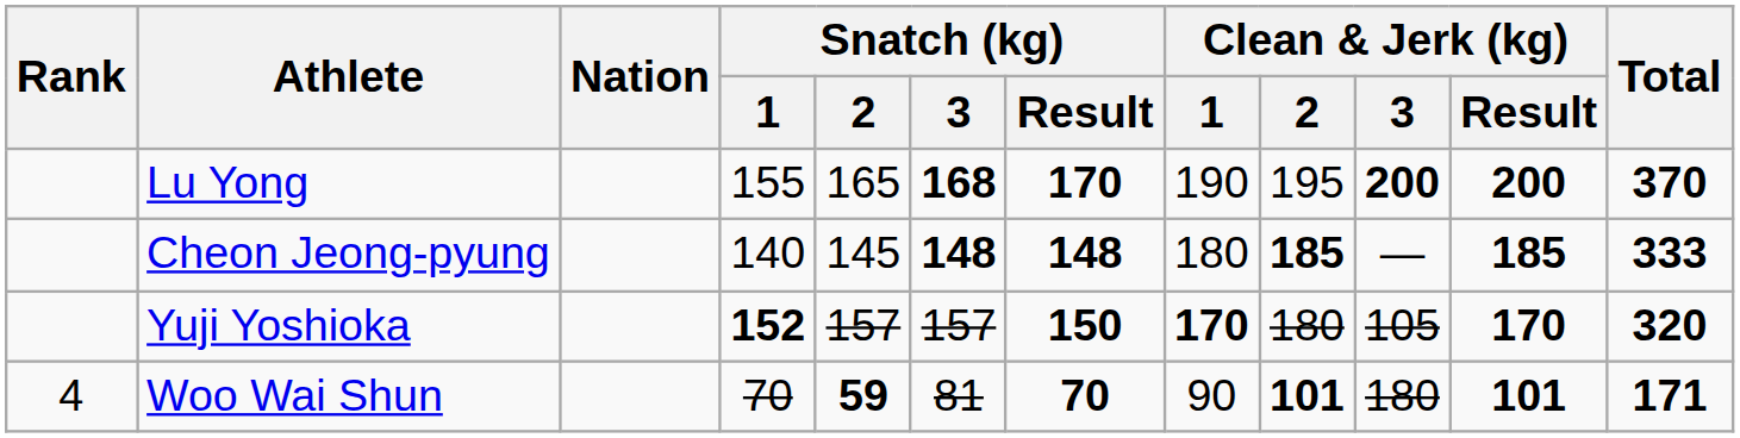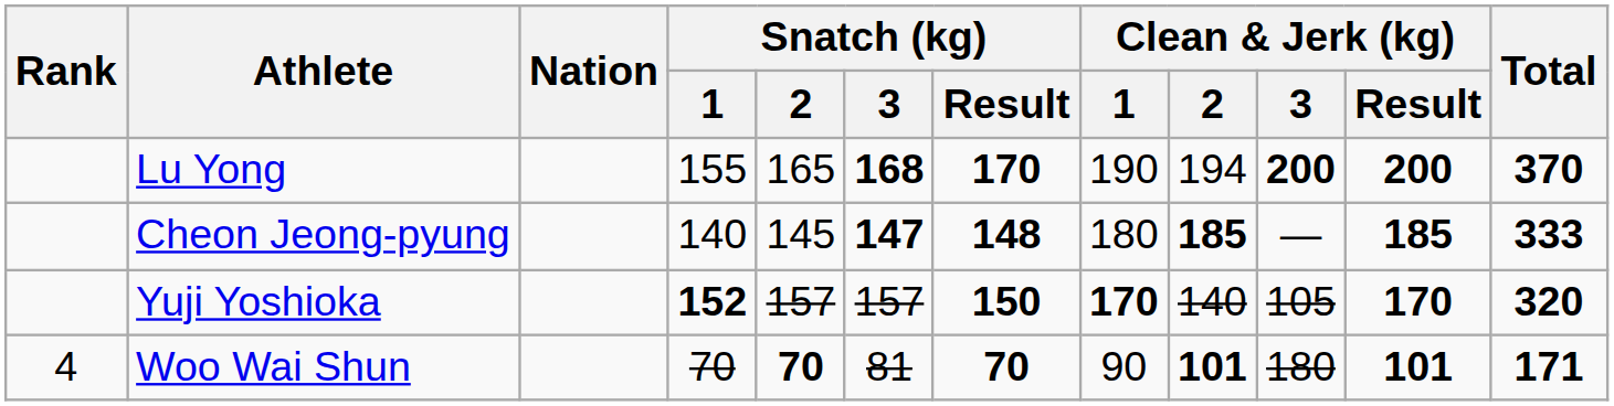Lu Yong | Clean & Jerk (kg) / 2: 195 -> 194
Cheon Jeong-pyung | Snatch (kg) / 3: 148 -> 147
Yuji Yoshioka | Clean & Jerk (kg) / 2: 180 -> 140
Woo Wai Shun | Snatch (kg) / 2: 59 -> 70
